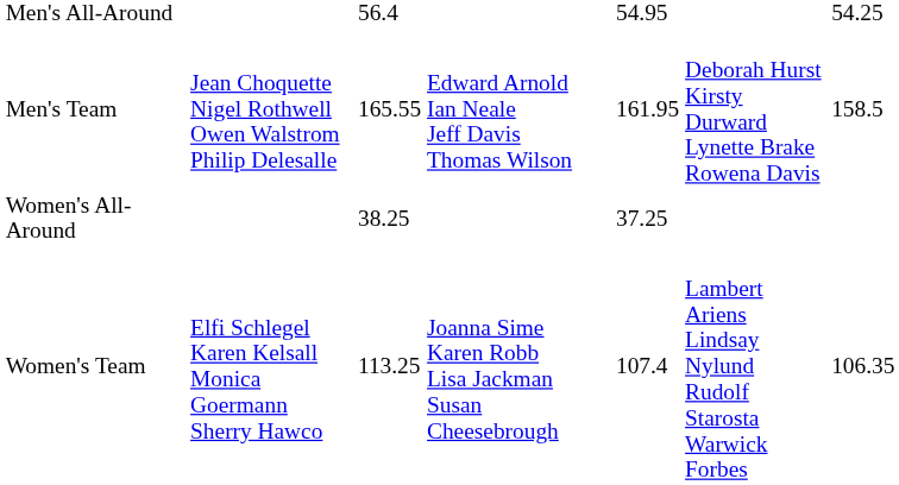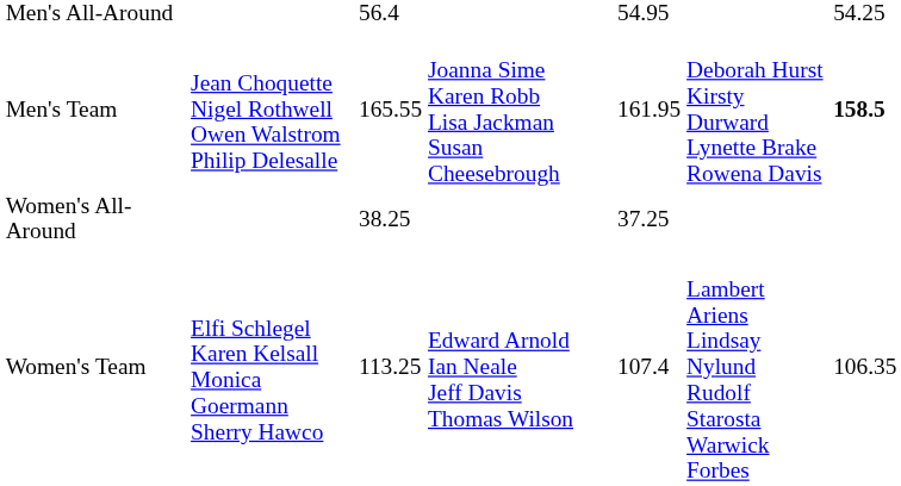Men's Team | column 4: Edward Arnold Ian Neale Jeff Davis Thomas Wilson -> Joanna Sime Karen Robb Lisa Jackman Susan Cheesebrough
Men's Team | column 7: normal -> bold
Women's Team | column 4: Joanna Sime Karen Robb Lisa Jackman Susan Cheesebrough -> Edward Arnold Ian Neale Jeff Davis Thomas Wilson
